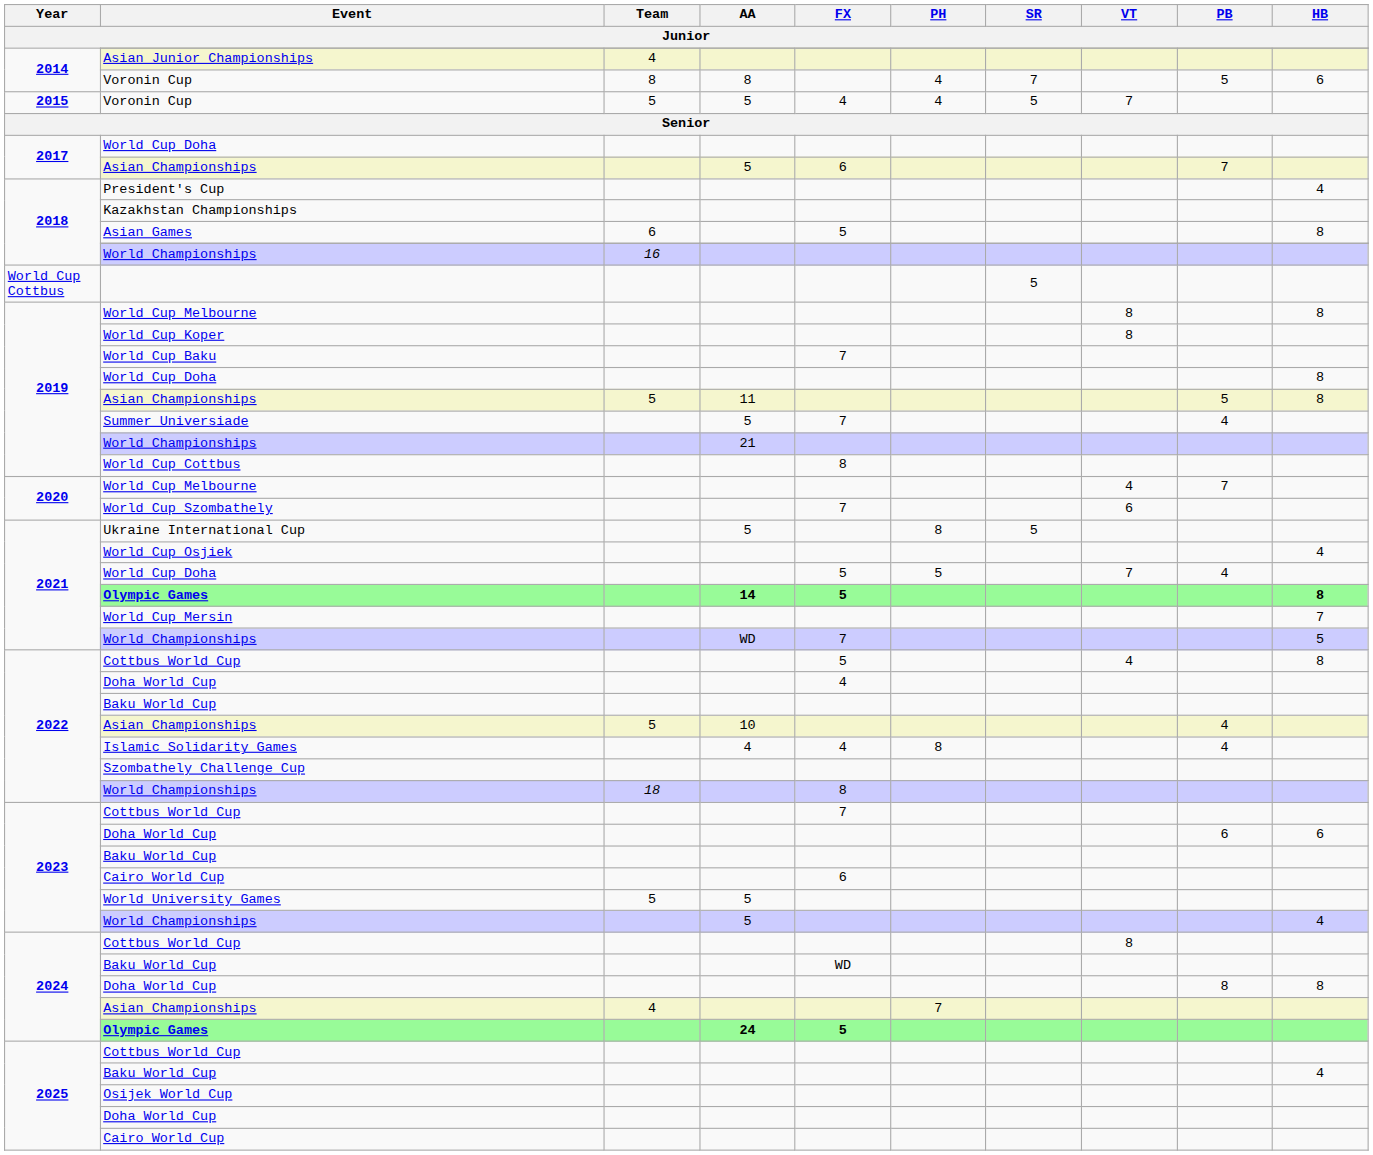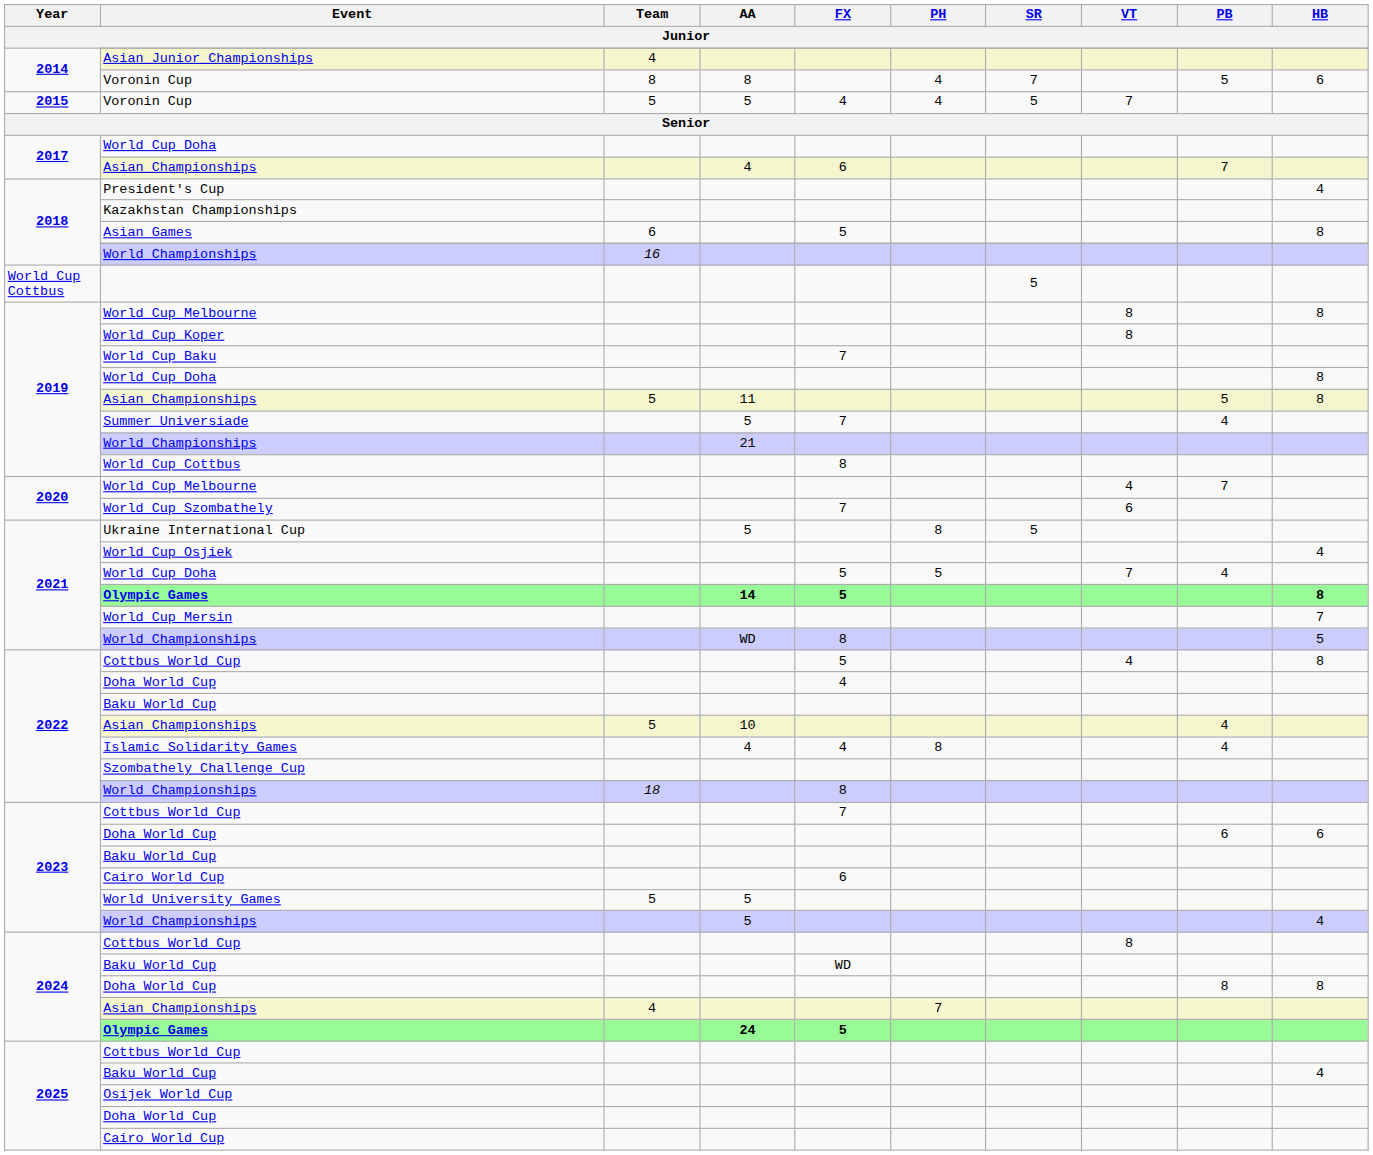2017 / Asian Championships | AA: 5 -> 4
2021 / World Championships | FX: 7 -> 8
